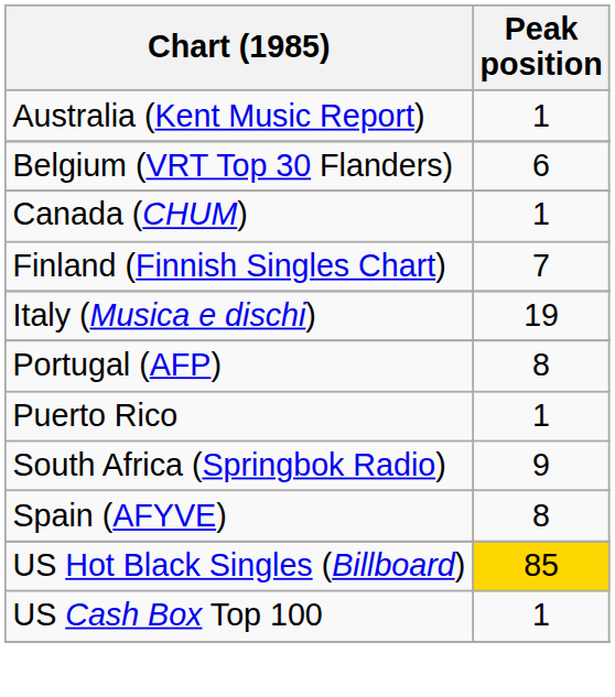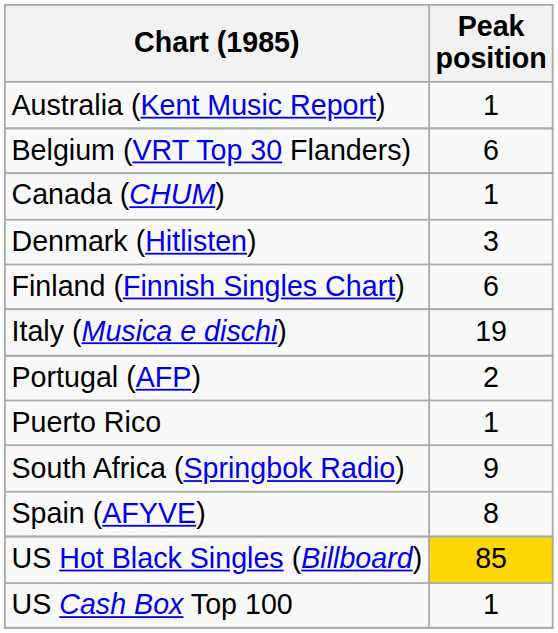+ row: Denmark (Hitlisten) | 3
Finland (Finnish Singles Chart) | Peak position: 7 -> 6
Portugal (AFP) | Peak position: 8 -> 2
